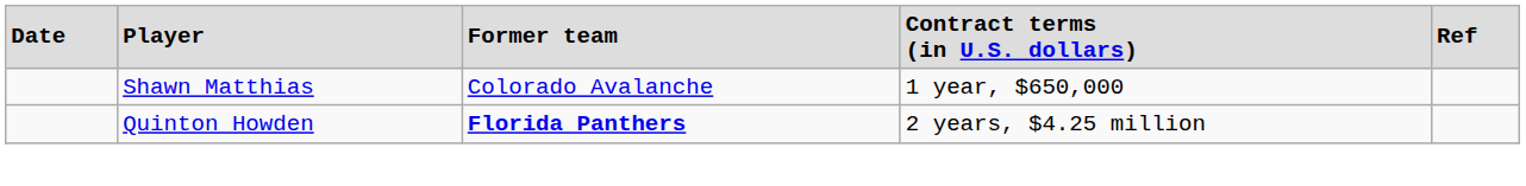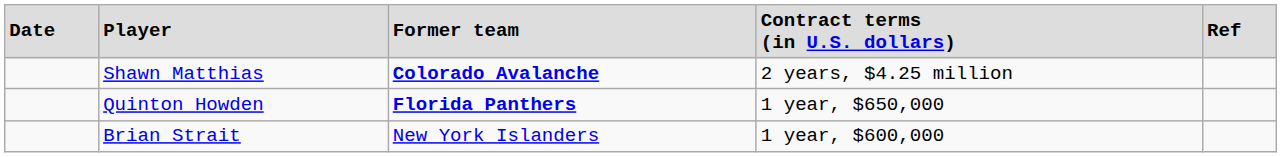Shawn Matthias | column 3: normal -> bold
Shawn Matthias | column 4: 1 year, $650,000 -> 2 years, $4.25 million
Quinton Howden | column 4: 2 years, $4.25 million -> 1 year, $650,000
+ row: Brian Strait | New York Islanders | 1 year, $600,000
